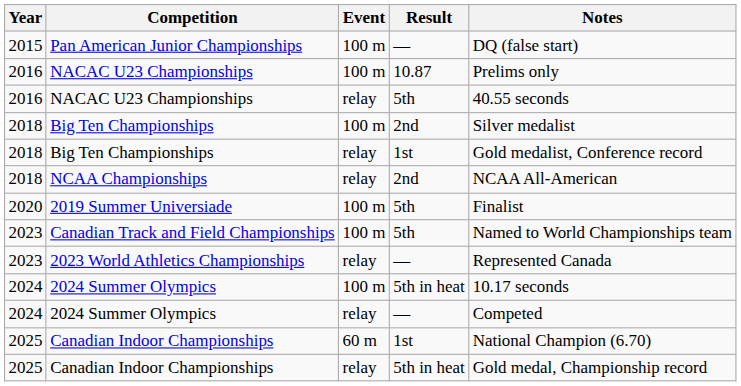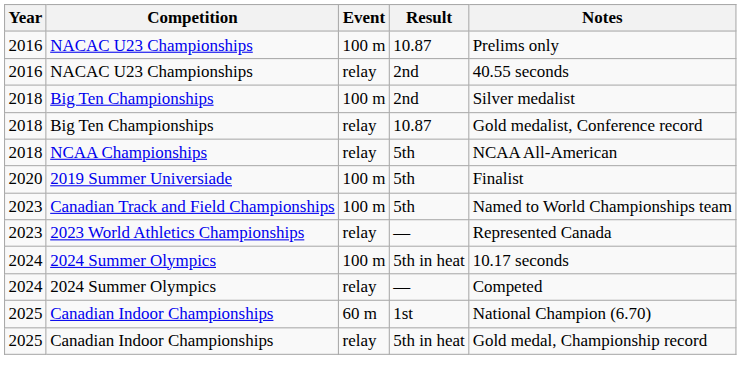- row: 2015 | Pan American Junior Championships | 100 m | — | DQ (false start)
NACAC U23 Championships / relay | Result: 5th -> 2nd
Big Ten Championships / relay | Result: 1st -> 10.87
NCAA Championships | Result: 2nd -> 5th
